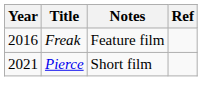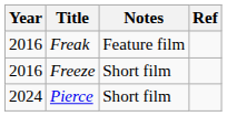+ row: 2016 | Freeze | Short film
Pierce | Year: 2021 -> 2024
